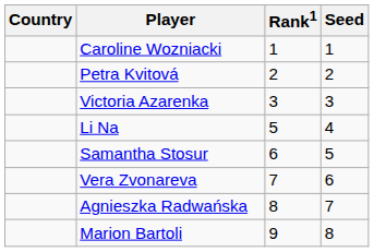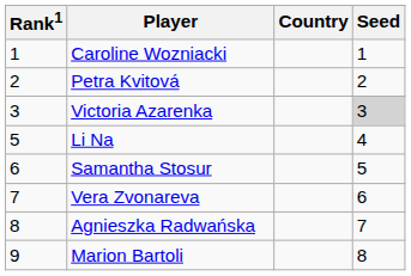columns swapped: Country <-> Rank1
Victoria Azarenka | Seed: no background -> lightgrey background
